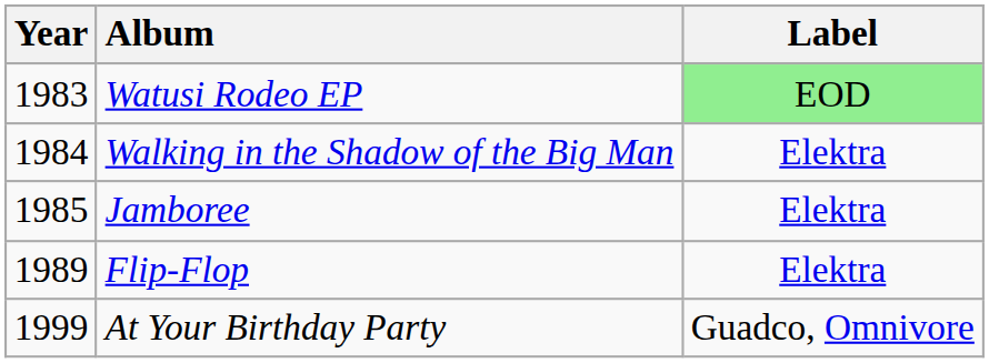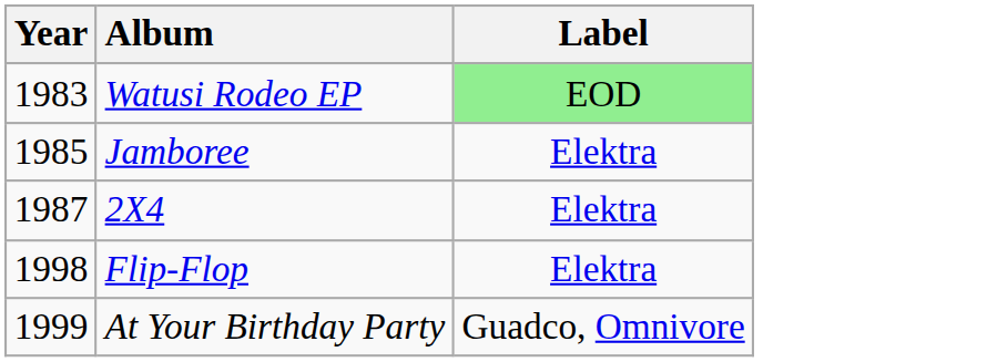- row: 1984 | Walking in the Shadow of the Big Man | Elektra
+ row: 1987 | 2X4 | Elektra
Flip-Flop | Year: 1989 -> 1998
